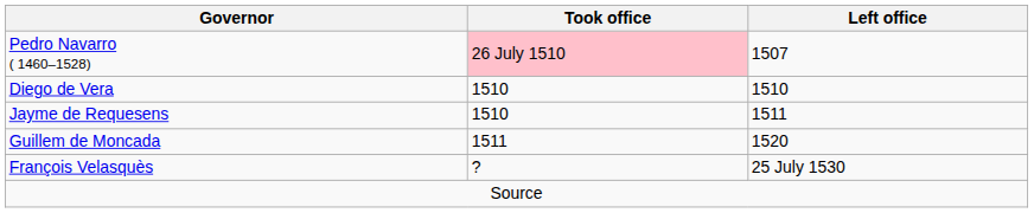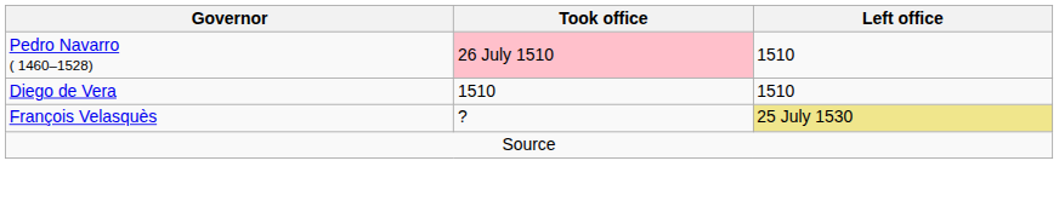Pedro Navarro ( 1460–1528) | Left office: 1507 -> 1510
- row: Jayme de Requesens | 1510 | 1511
- row: Guillem de Moncada | 1511 | 1520
François Velasquès | Left office: no background -> khaki background
